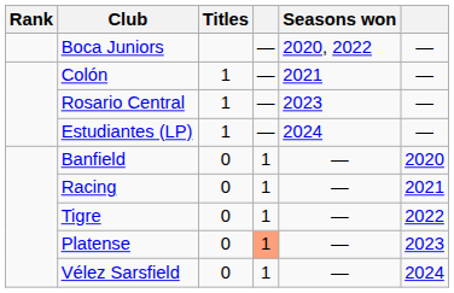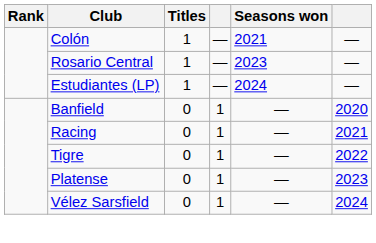- row: Boca Juniors | — | 2020, 2022 | —
Platense | column 4: lightsalmon background -> no background
